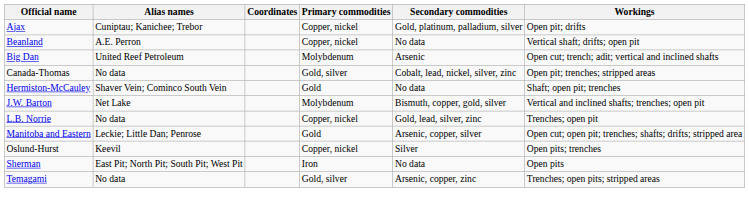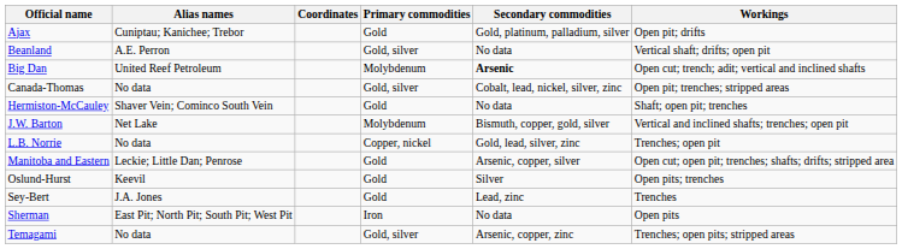Ajax | Primary commodities: Copper, nickel -> Gold
Beanland | Primary commodities: Copper, nickel -> Gold, silver
Big Dan | Secondary commodities: normal -> bold
Oslund-Hurst | Primary commodities: Copper, nickel -> Gold
+ row: Sey-Bert | J.A. Jones | Gold | Lead, zinc | Trenches
